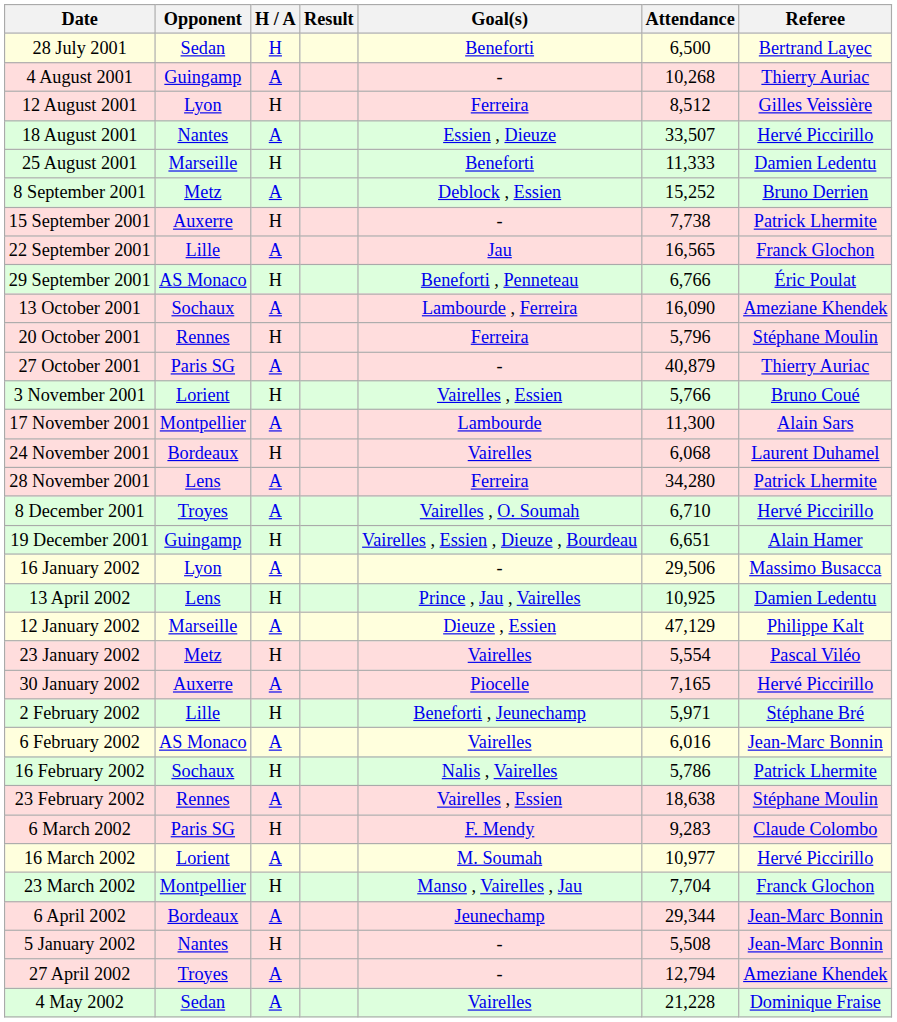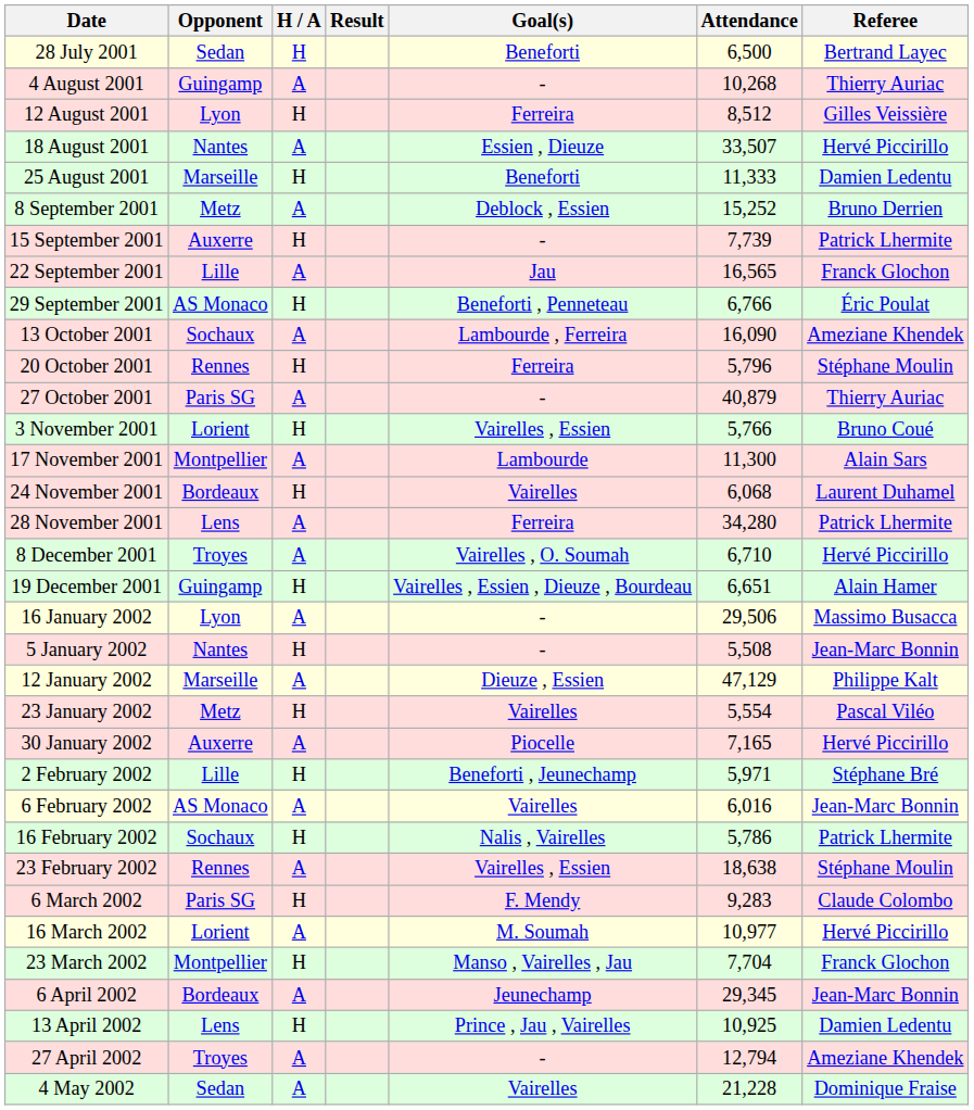15 September 2001 | Attendance: 7,738 -> 7,739
rows swapped: 5 January 2002 <-> 13 April 2002
6 April 2002 | Attendance: 29,344 -> 29,345
